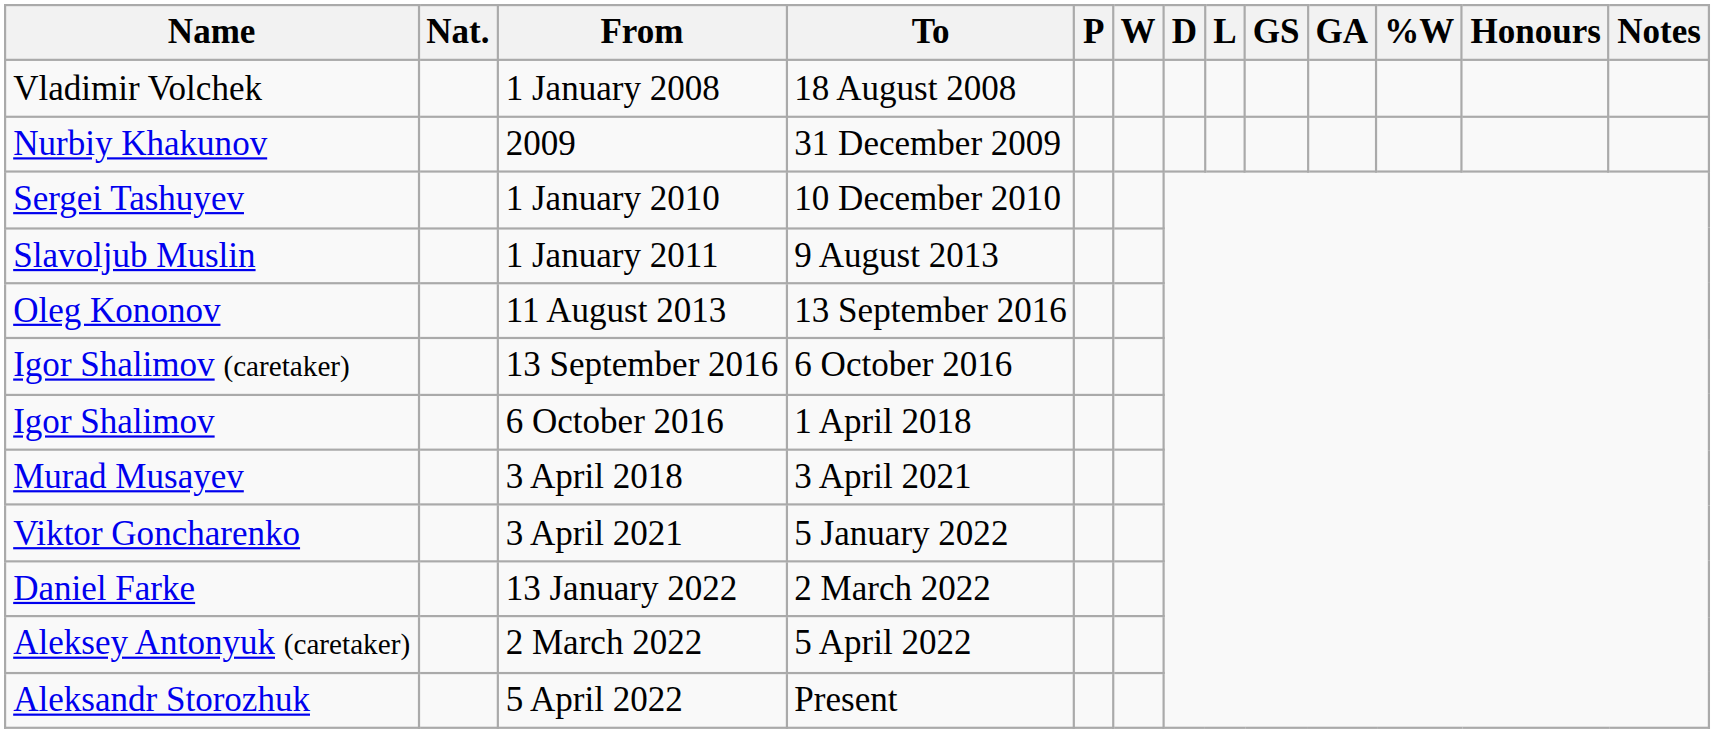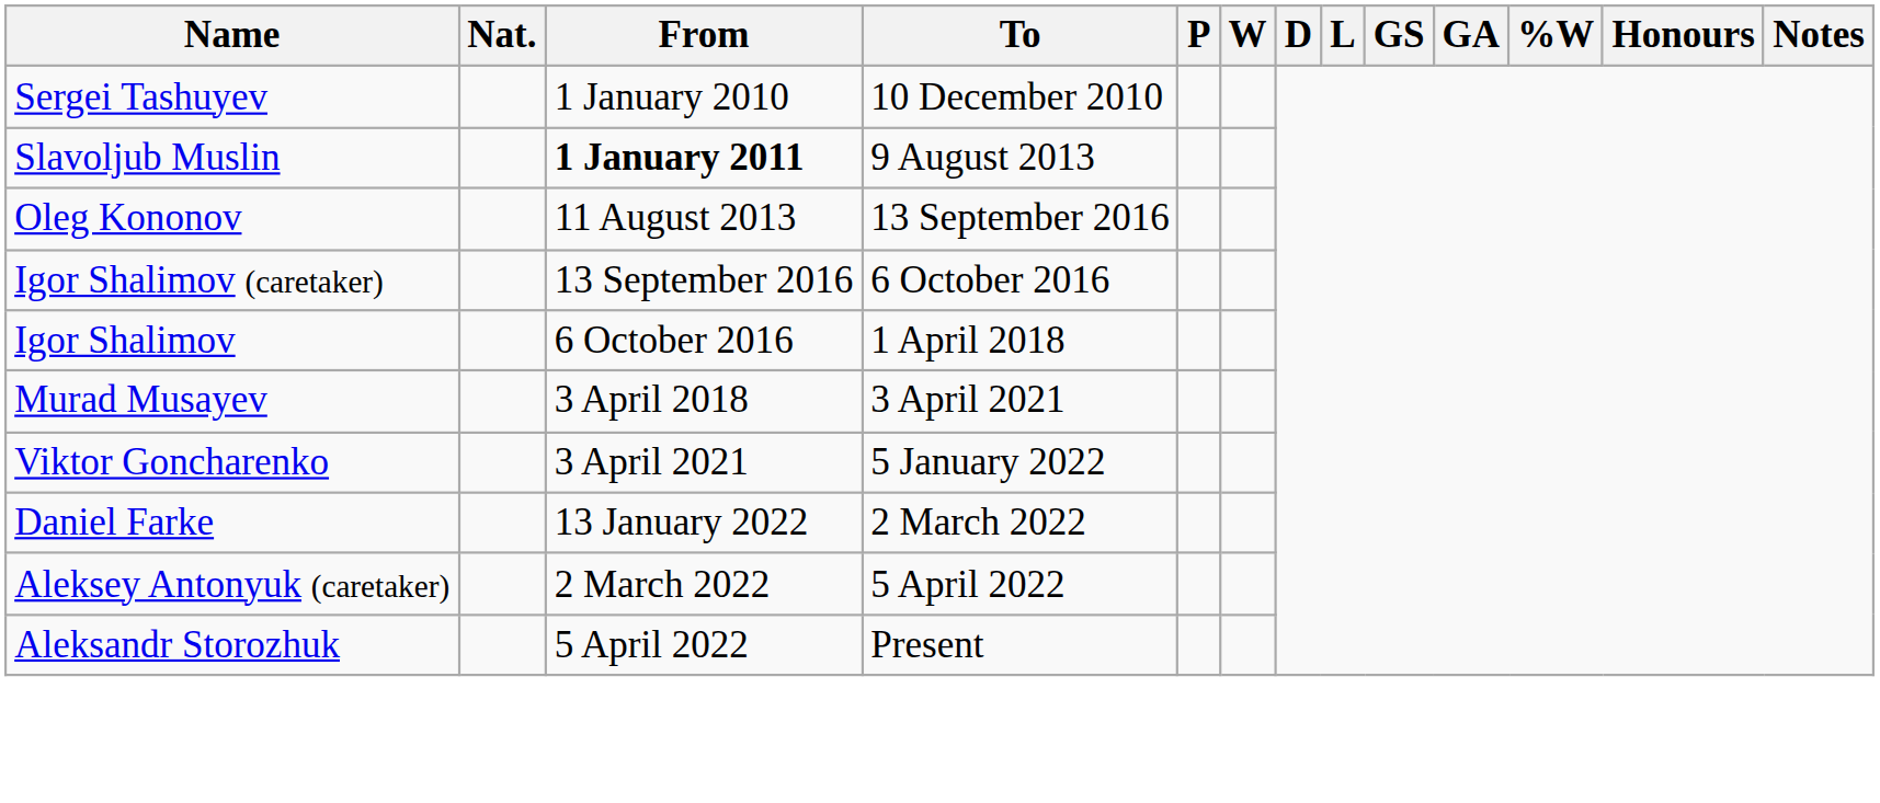- row: Vladimir Volchek | 1 January 2008 | 18 August 2008
- row: Nurbiy Khakunov | 2009 | 31 December 2009
Slavoljub Muslin | From: normal -> bold
